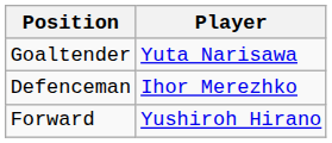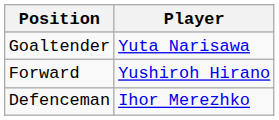rows swapped: Defenceman <-> Forward
